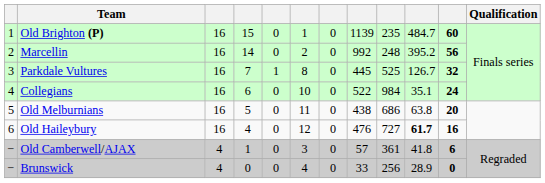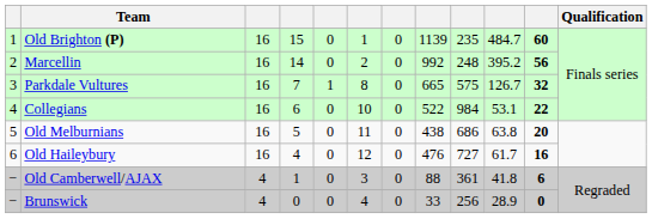Parkdale Vultures | column 8: 445 -> 665
Parkdale Vultures | column 9: 525 -> 575
Collegians | column 10: 35.1 -> 53.1
Collegians | column 11: 24 -> 22
Old Haileybury | column 10: bold -> normal
Old Camberwell/AJAX | column 8: 57 -> 88
